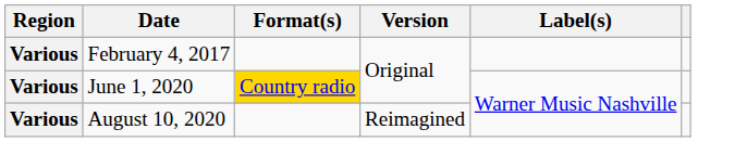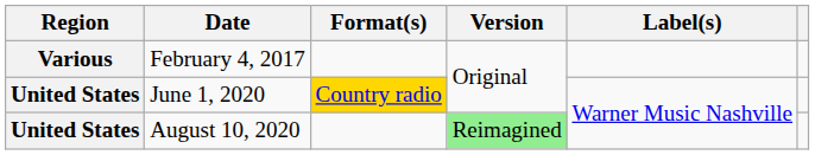June 1, 2020 | Region: Various -> United States
August 10, 2020 | Region: Various -> United States
August 10, 2020 | Version: no background -> lightgreen background
